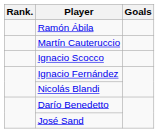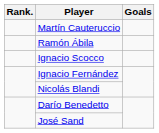rows swapped: Ramón Ábila <-> Martín Cauteruccio
